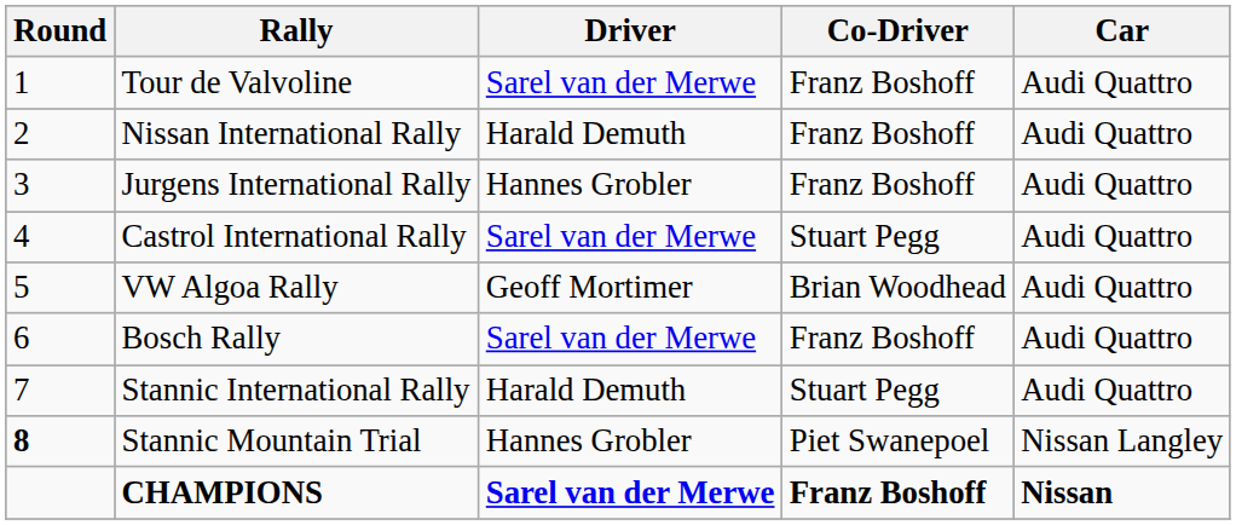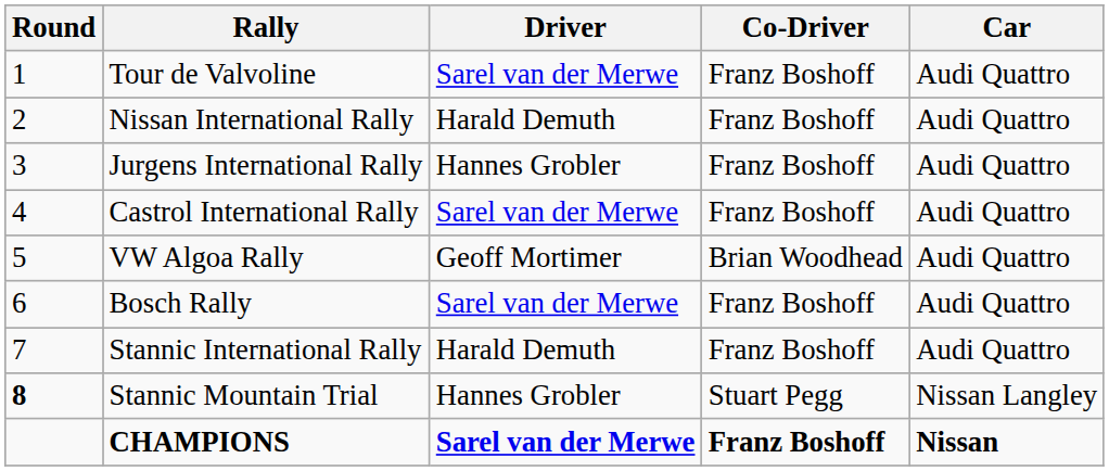Castrol International Rally | Co-Driver: Stuart Pegg -> Franz Boshoff
Stannic International Rally | Co-Driver: Stuart Pegg -> Franz Boshoff
Stannic Mountain Trial | Co-Driver: Piet Swanepoel -> Stuart Pegg
